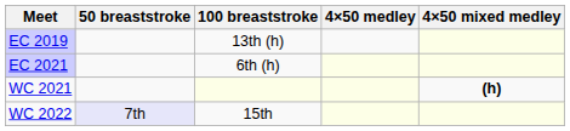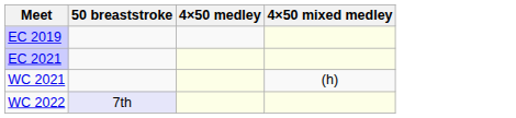- column: 100 breaststroke | 13th (h) | 6th (h) | 15th
WC 2021 | 4×50 mixed medley: bold -> normal
